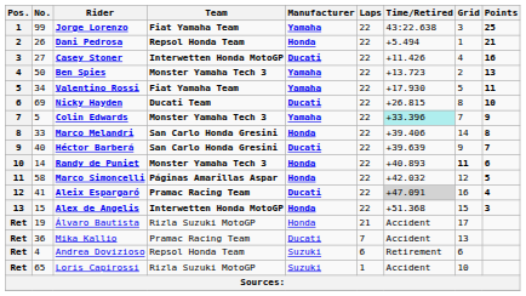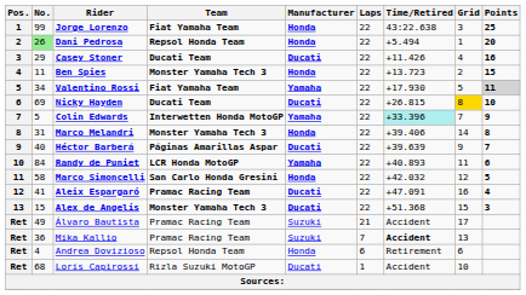Jorge Lorenzo | Manufacturer: Yamaha -> Honda
Dani Pedrosa | No.: no background -> lightgreen background
Dani Pedrosa | Points: 21 -> 20
Casey Stoner | No.: 27 -> 29
Casey Stoner | Team: Interwetten Honda MotoGP -> Ducati Team
Ben Spies | No.: 50 -> 11
Ben Spies | Manufacturer: Yamaha -> Honda
Ben Spies | Points: 13 -> 15
Valentino Rossi | Points: no background -> lightgrey background
Nicky Hayden | Grid: no background -> gold background
Colin Edwards | Team: Monster Yamaha Tech 3 -> Interwetten Honda MotoGP
Marco Melandri | No.: 33 -> 31
Marco Melandri | Team: San Carlo Honda Gresini -> Monster Yamaha Tech 3
Héctor Barberá | Team: San Carlo Honda Gresini -> Páginas Amarillas Aspar
Randy de Puniet | No.: 14 -> 84
Randy de Puniet | Team: Monster Yamaha Tech 3 -> LCR Honda MotoGP
Randy de Puniet | Manufacturer: Honda -> Yamaha
Randy de Puniet | Grid: bold -> normal
Marco Simoncelli | Team: Páginas Amarillas Aspar -> San Carlo Honda Gresini
Aleix Espargaró | Time/Retired: lightgrey background -> no background
Alex de Angelis | Team: Interwetten Honda MotoGP -> Monster Yamaha Tech 3
Alex de Angelis | Manufacturer: Honda -> Ducati
Álvaro Bautista | No.: 19 -> 49
Álvaro Bautista | Team: Rizla Suzuki MotoGP -> Pramac Racing Team
Álvaro Bautista | Manufacturer: Honda -> Suzuki
Mika Kallio | Manufacturer: Ducati -> Suzuki
Mika Kallio | Time/Retired: normal -> bold
Andrea Dovizioso | Manufacturer: Suzuki -> Honda
Loris Capirossi | No.: 65 -> 68
Loris Capirossi | Manufacturer: Suzuki -> Ducati
